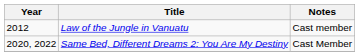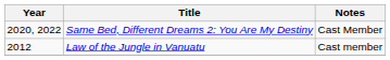rows swapped: Law of the Jungle in Vanuatu <-> Same Bed, Different Dreams 2: You Are My Destiny
